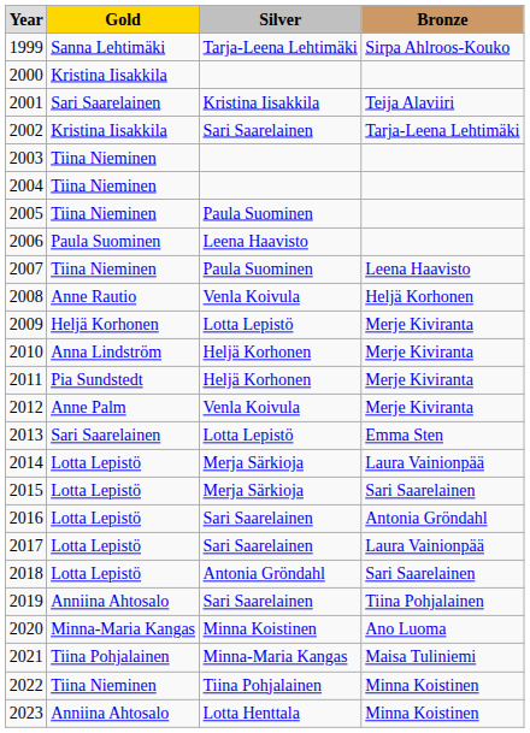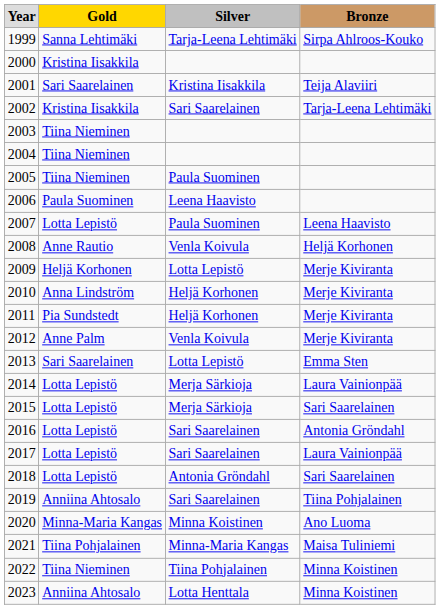2007 | Gold: Tiina Nieminen -> Lotta Lepistö
